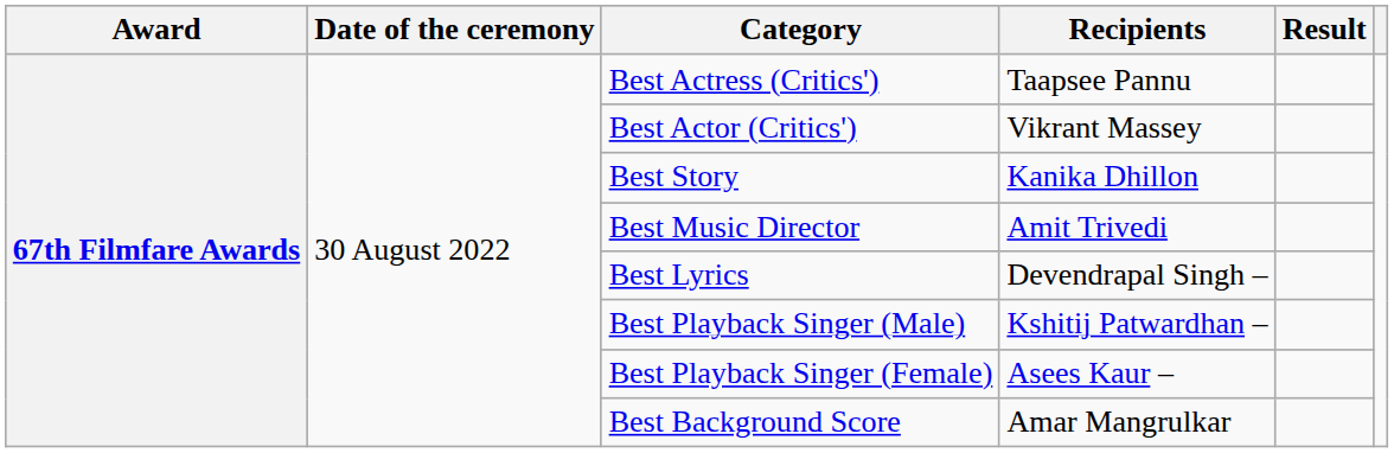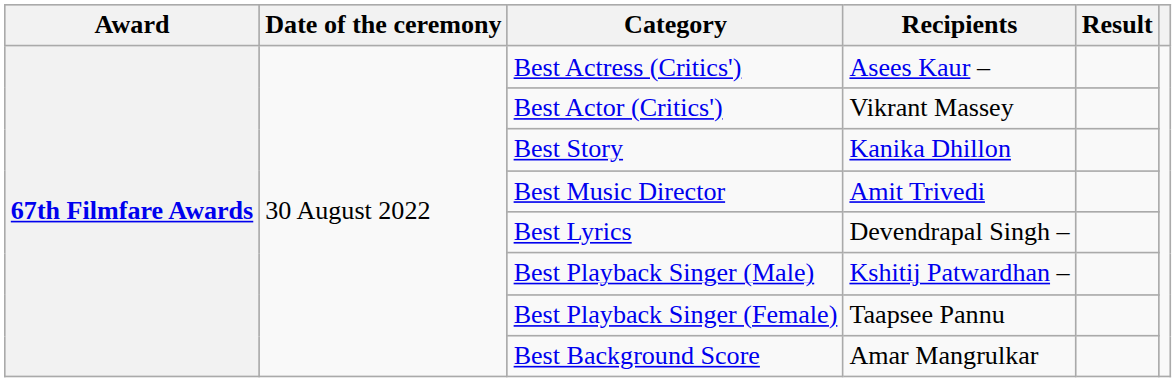Best Actress (Critics') | Recipients: Taapsee Pannu -> Asees Kaur –
Best Playback Singer (Female) | Recipients: Asees Kaur – -> Taapsee Pannu
